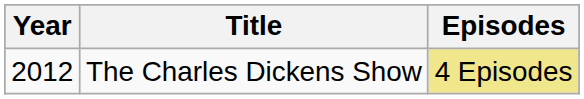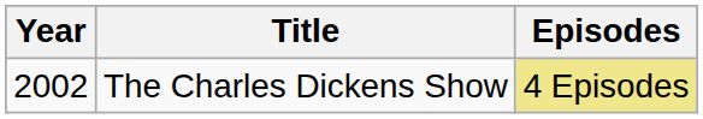The Charles Dickens Show | Year: 2012 -> 2002
